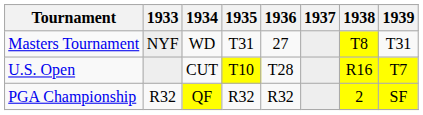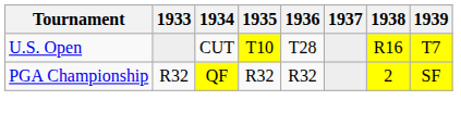- row: Masters Tournament | NYF | WD | T31 | 27 | T8 | T31
